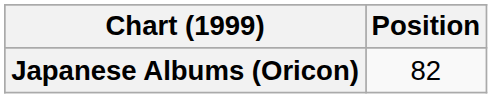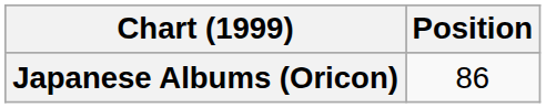Japanese Albums (Oricon) | Position: 82 -> 86
